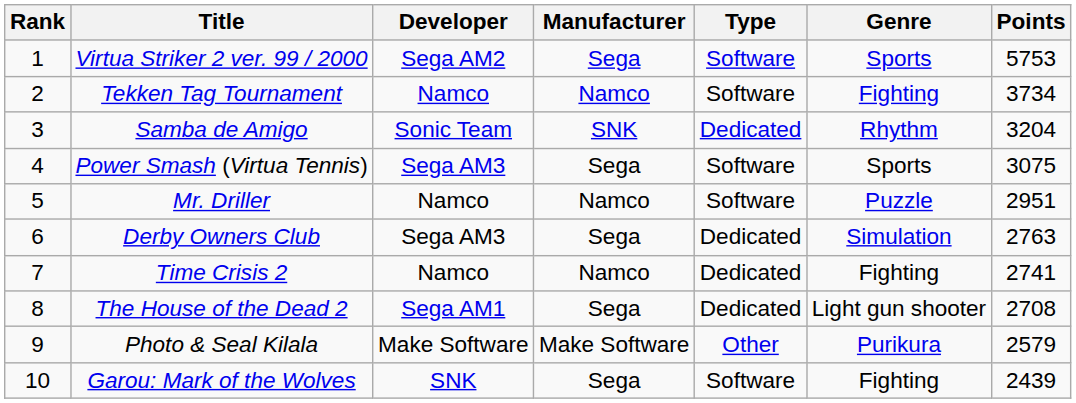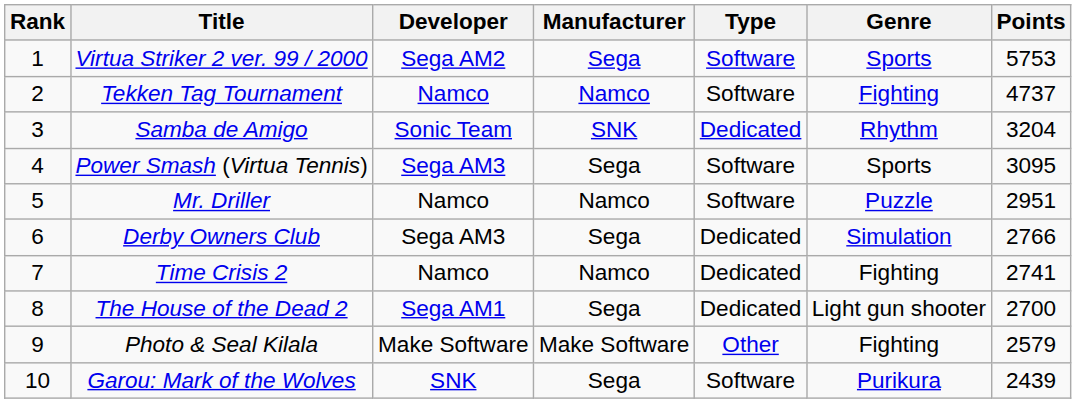Tekken Tag Tournament | Points: 3734 -> 4737
Power Smash (Virtua Tennis) | Points: 3075 -> 3095
Derby Owners Club | Points: 2763 -> 2766
The House of the Dead 2 | Points: 2708 -> 2700
Photo & Seal Kilala | Genre: Purikura -> Fighting
Garou: Mark of the Wolves | Genre: Fighting -> Purikura
